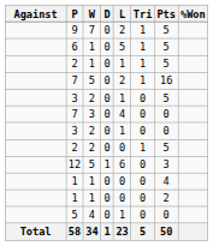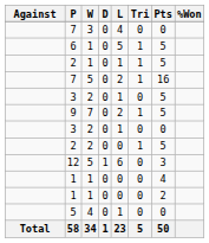rows swapped: 9 <-> 7 / 3
